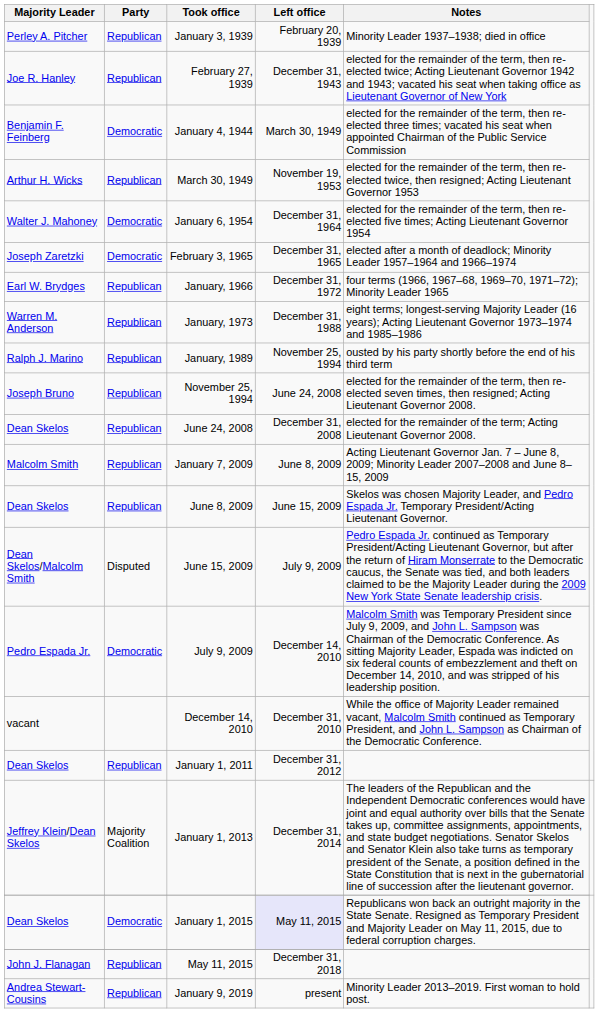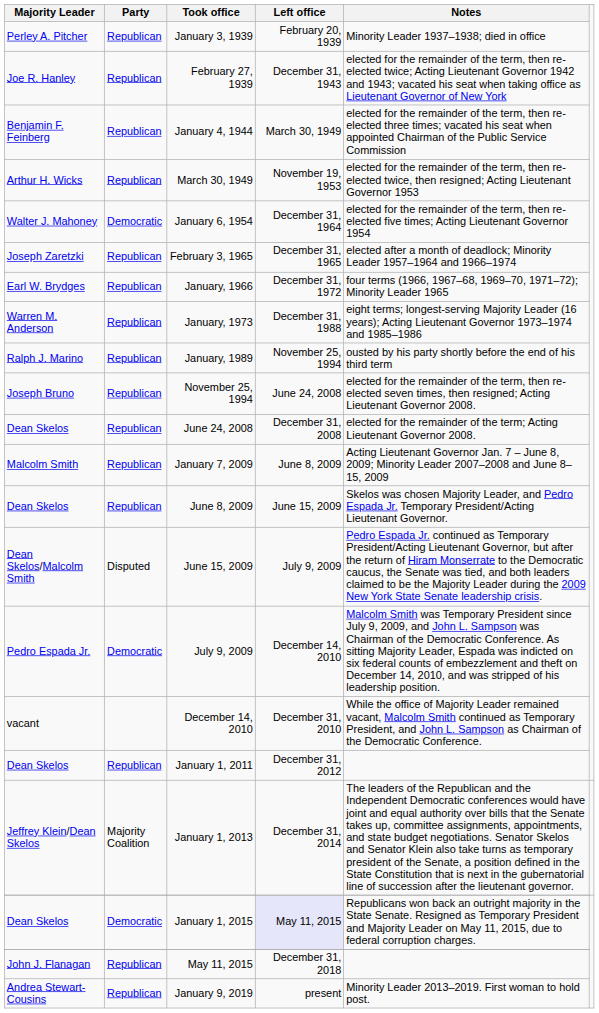January 4, 1944 | Party: Democratic -> Republican
February 3, 1965 | Party: Democratic -> Republican
